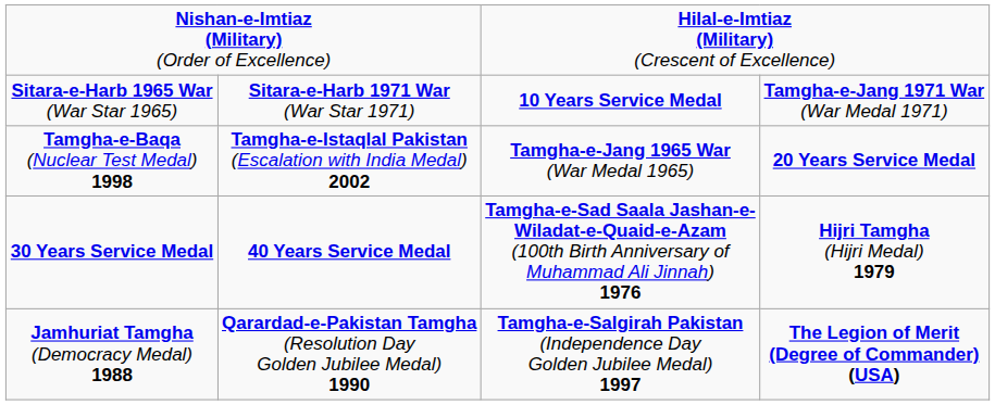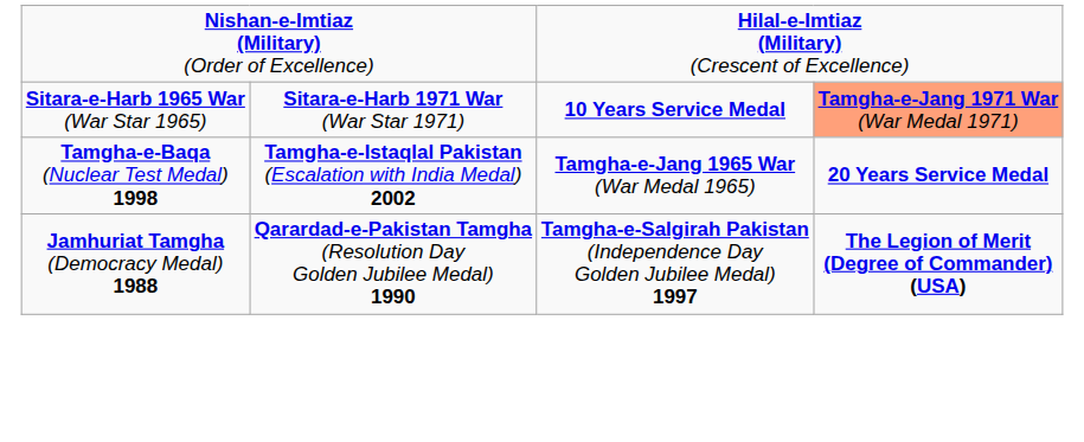Sitara-e-Harb 1965 War (War Star 1965) | column 4: no background -> lightsalmon background
- row: 30 Years Service Medal | 40 Years Service Medal | Tamgha-e-Sad Saala Jashan-e- Wiladat-e-Quaid-e-Azam (100th Birth Anniversary of Muhammad Ali Jinnah) 1976 | Hijri Tamgha (Hijri Medal) 1979
